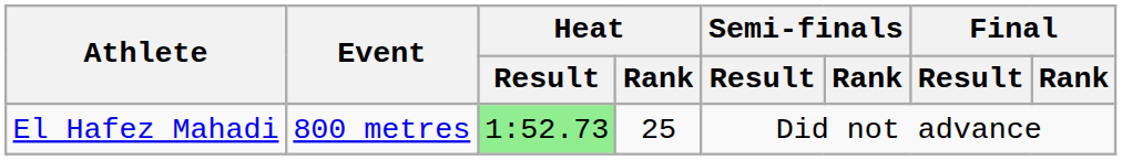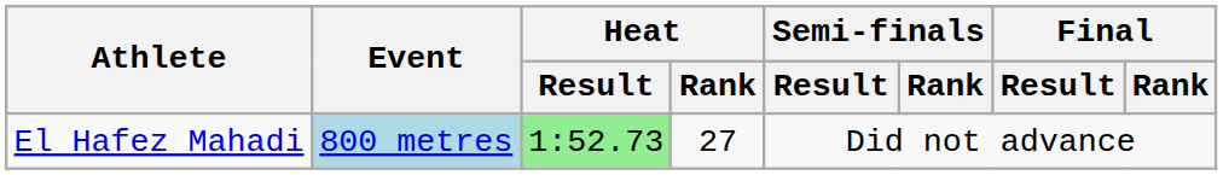El Hafez Mahadi | Event: no background -> lightblue background
El Hafez Mahadi | Heat / Rank: 25 -> 27
